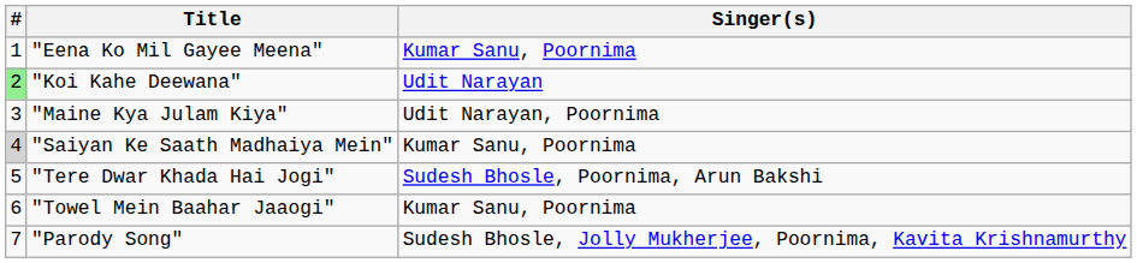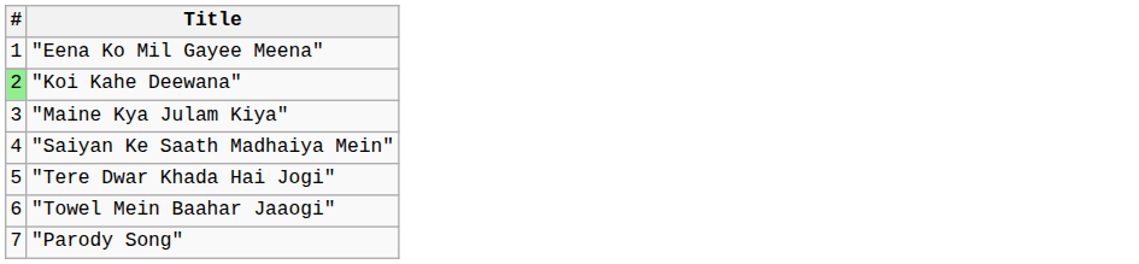- column: Singer(s) | Kumar Sanu, Poornima | Udit Narayan | Udit Narayan, Poornima | Kumar Sanu, Poornima | Sudesh Bhosle, Poornima, Arun Bakshi | Kumar Sanu, Poornima | Sudesh Bhosle, Jolly Mukherjee, Poornima, Kavita Krishnamurthy
"Saiyan Ke Saath Madhaiya Mein" | #: lightgrey background -> no background
